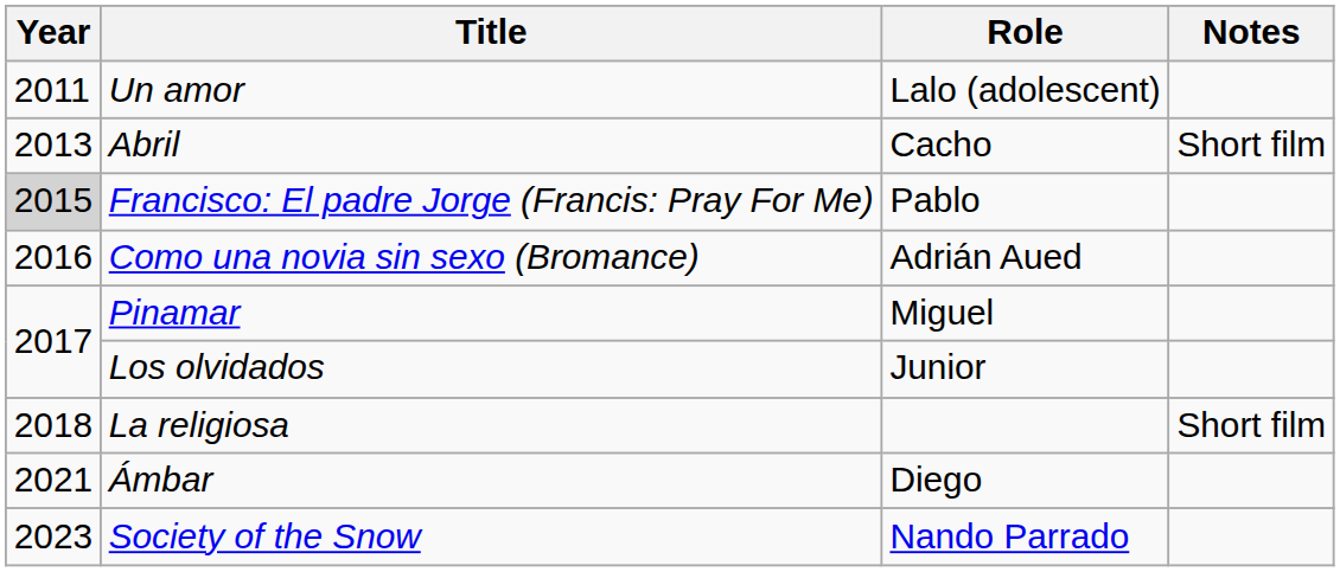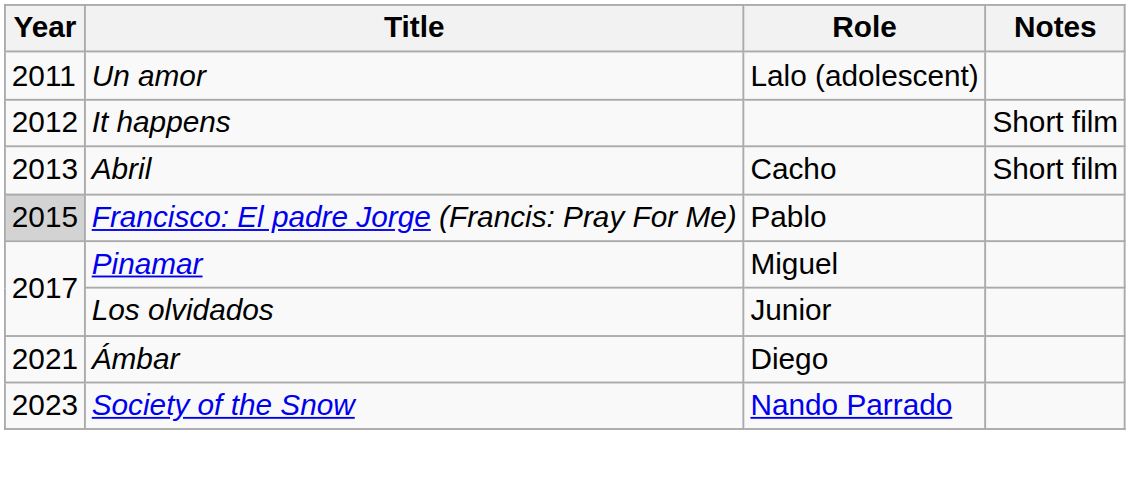+ row: 2012 | It happens | Short film
- row: 2016 | Como una novia sin sexo (Bromance) | Adrián Aued
- row: 2018 | La religiosa | Short film
